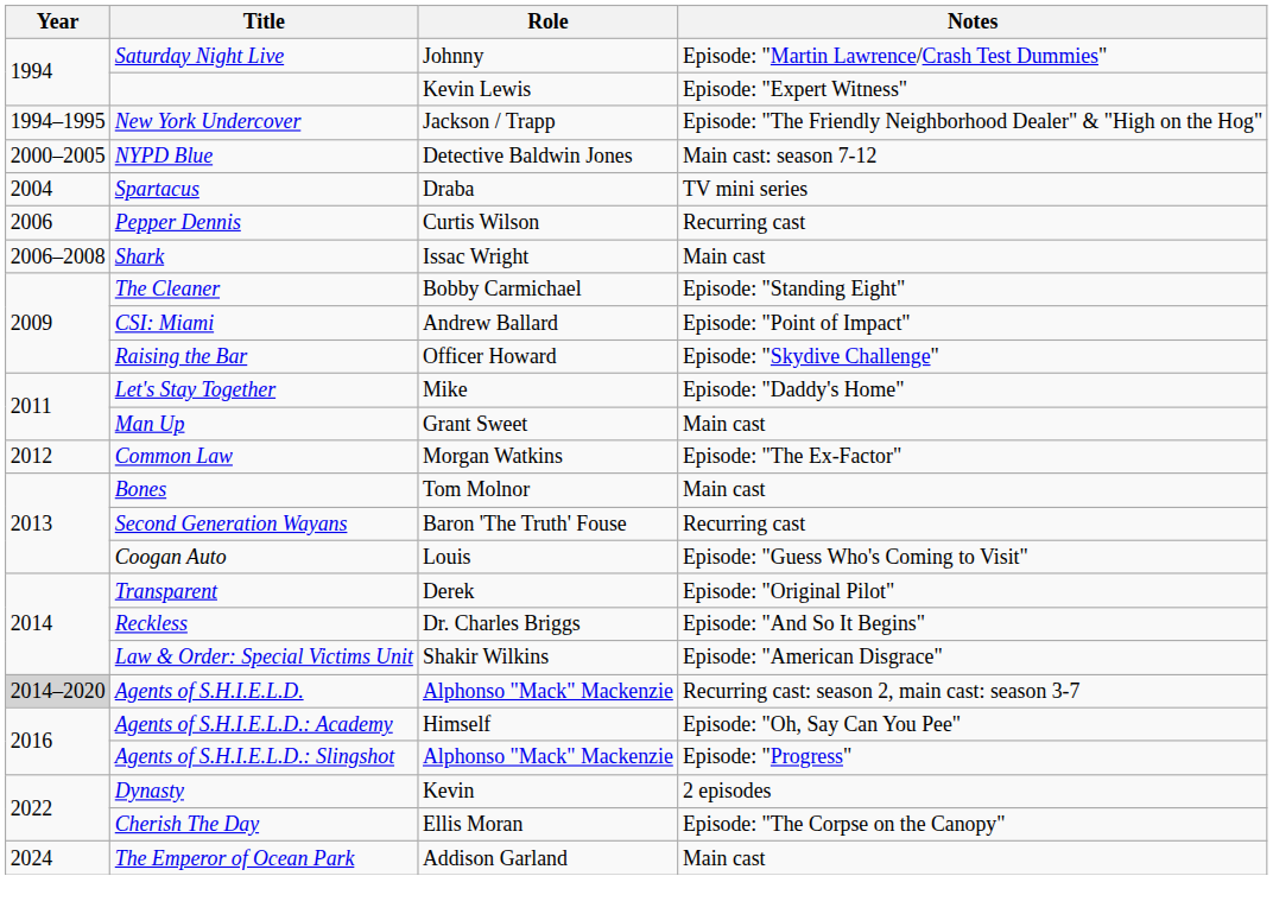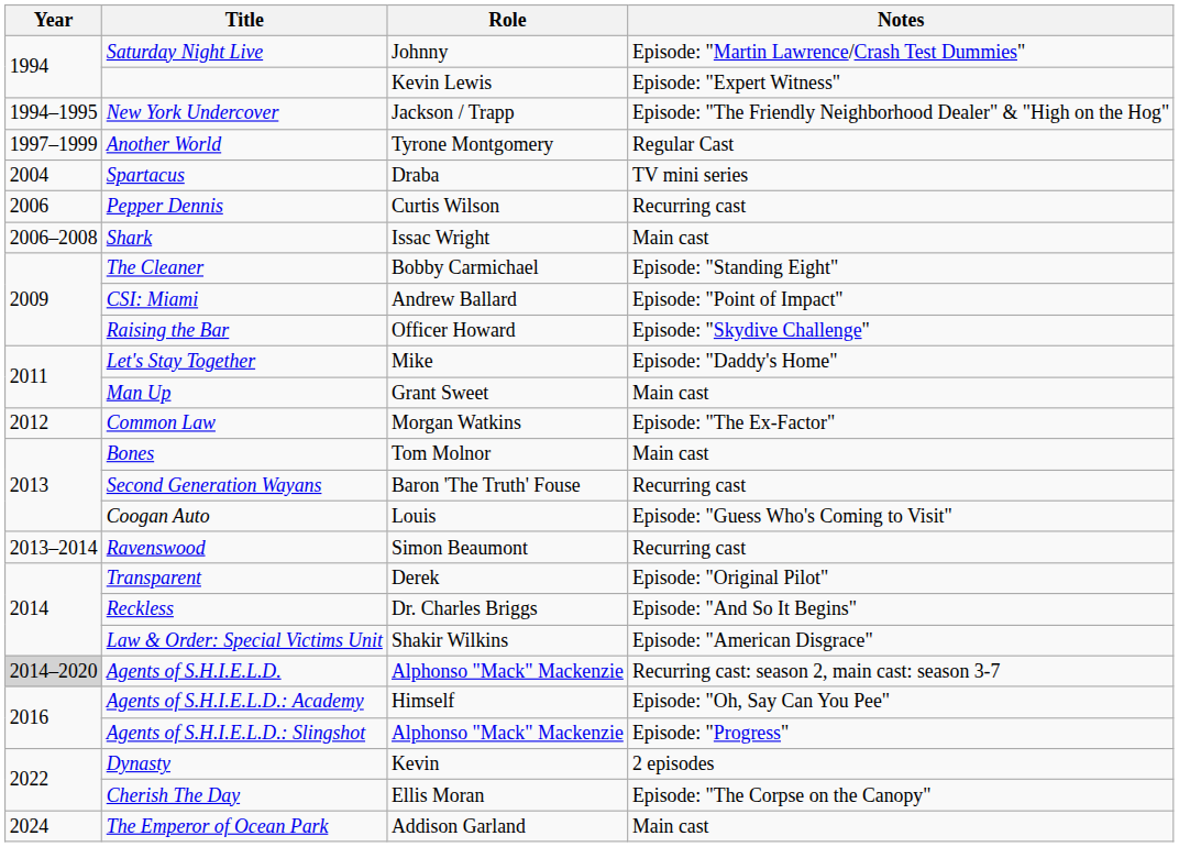+ row: 1997–1999 | Another World | Tyrone Montgomery | Regular Cast
- row: 2000–2005 | NYPD Blue | Detective Baldwin Jones | Main cast: season 7-12
+ row: 2013–2014 | Ravenswood | Simon Beaumont | Recurring cast
